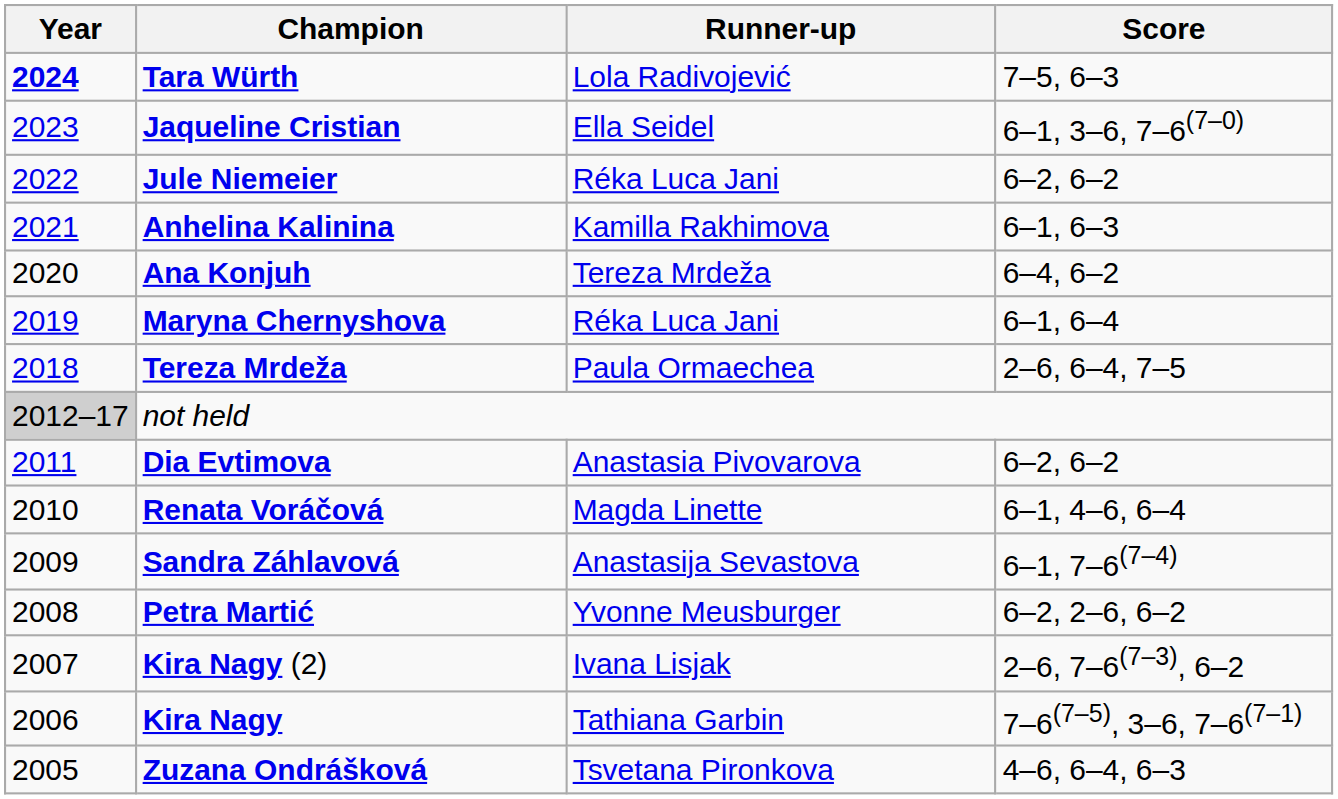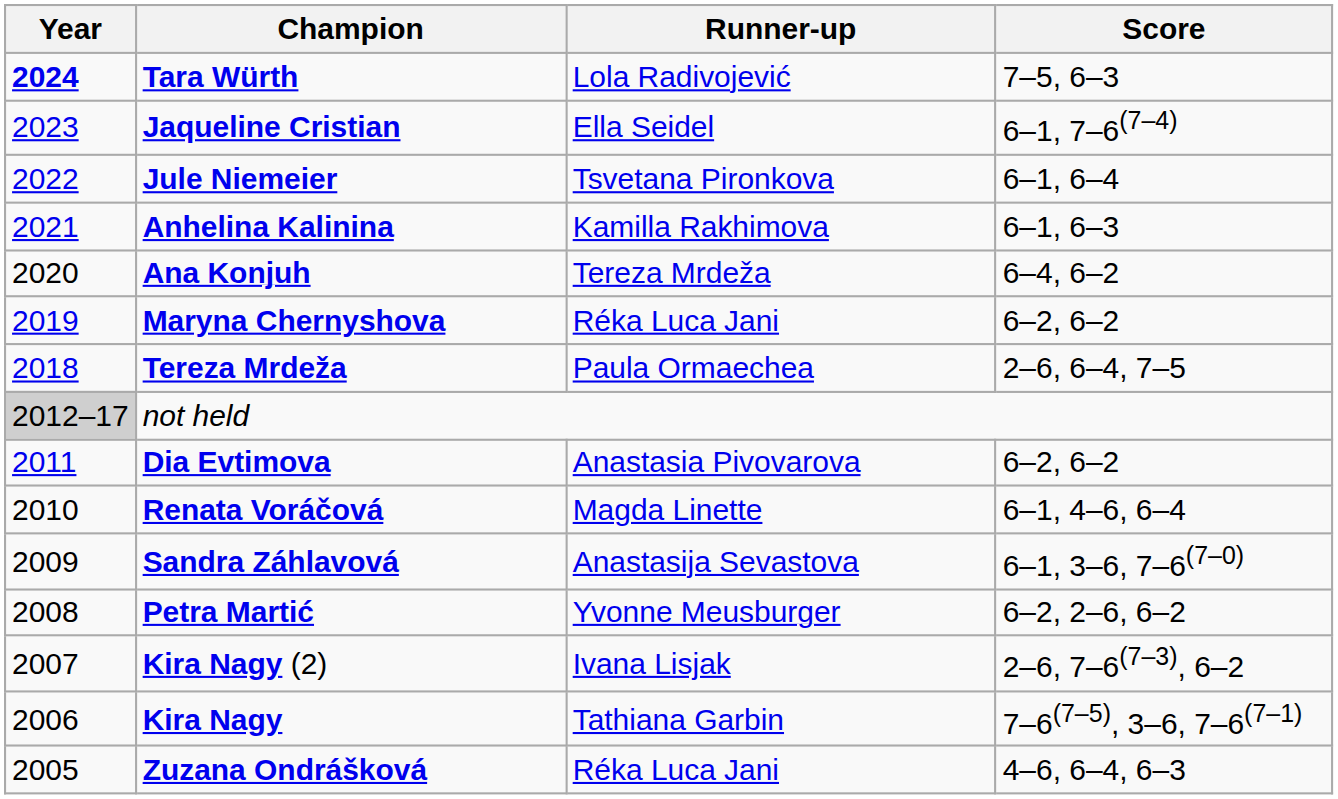Jaqueline Cristian | Score: 6–1, 3–6, 7–6(7–0) -> 6–1, 7–6(7–4)
Jule Niemeier | Runner-up: Réka Luca Jani -> Tsvetana Pironkova
Jule Niemeier | Score: 6–2, 6–2 -> 6–1, 6–4
Maryna Chernyshova | Score: 6–1, 6–4 -> 6–2, 6–2
Sandra Záhlavová | Score: 6–1, 7–6(7–4) -> 6–1, 3–6, 7–6(7–0)
Zuzana Ondrášková | Runner-up: Tsvetana Pironkova -> Réka Luca Jani
